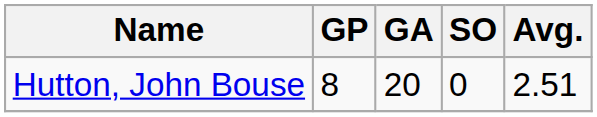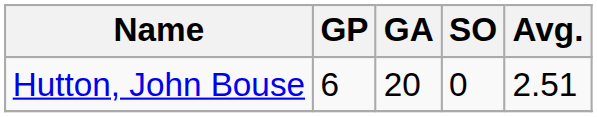Hutton, John Bouse | GP: 8 -> 6
